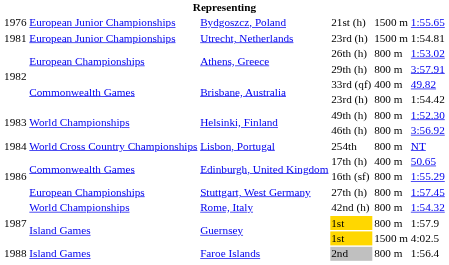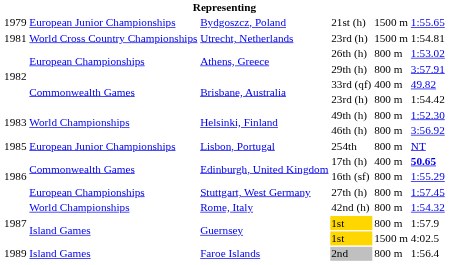21st (h) | column 1: 1976 -> 1979
Utrecht, Netherlands / 23rd (h) | column 2: European Junior Championships -> World Cross Country Championships
254th | column 1: 1984 -> 1985
254th | column 2: World Cross Country Championships -> European Junior Championships
17th (h) | column 6: normal -> bold
2nd | column 1: 1988 -> 1989
